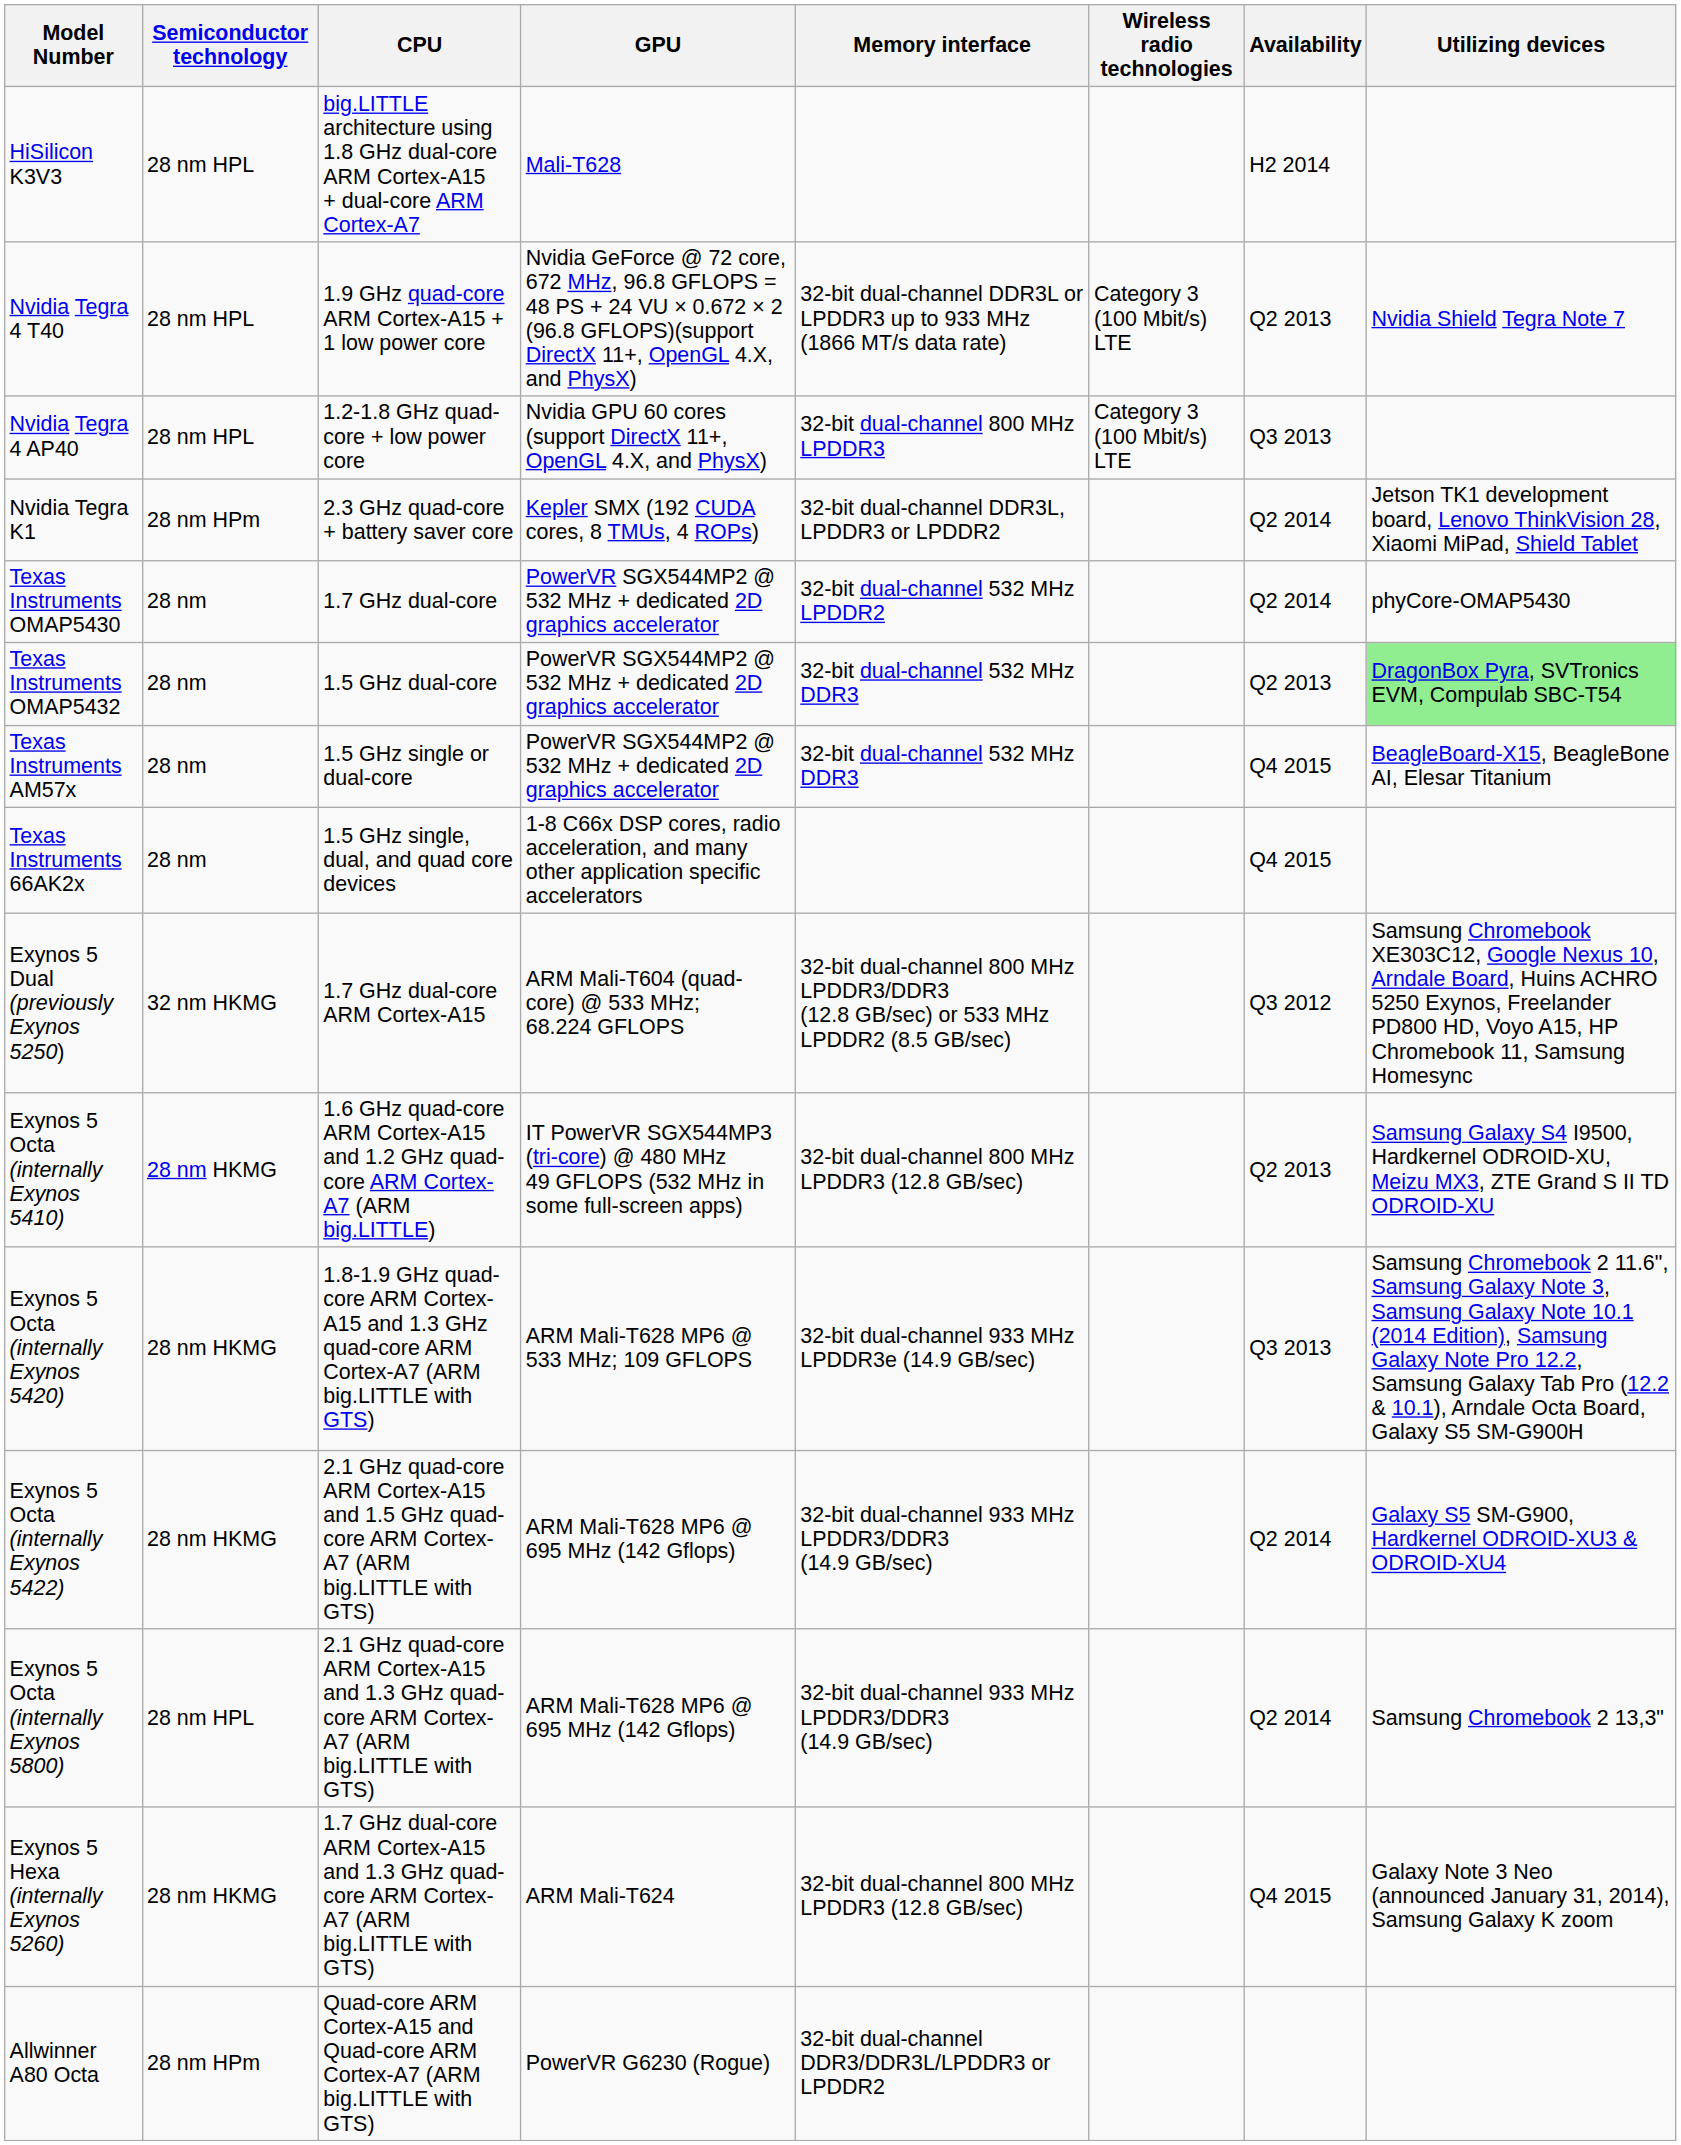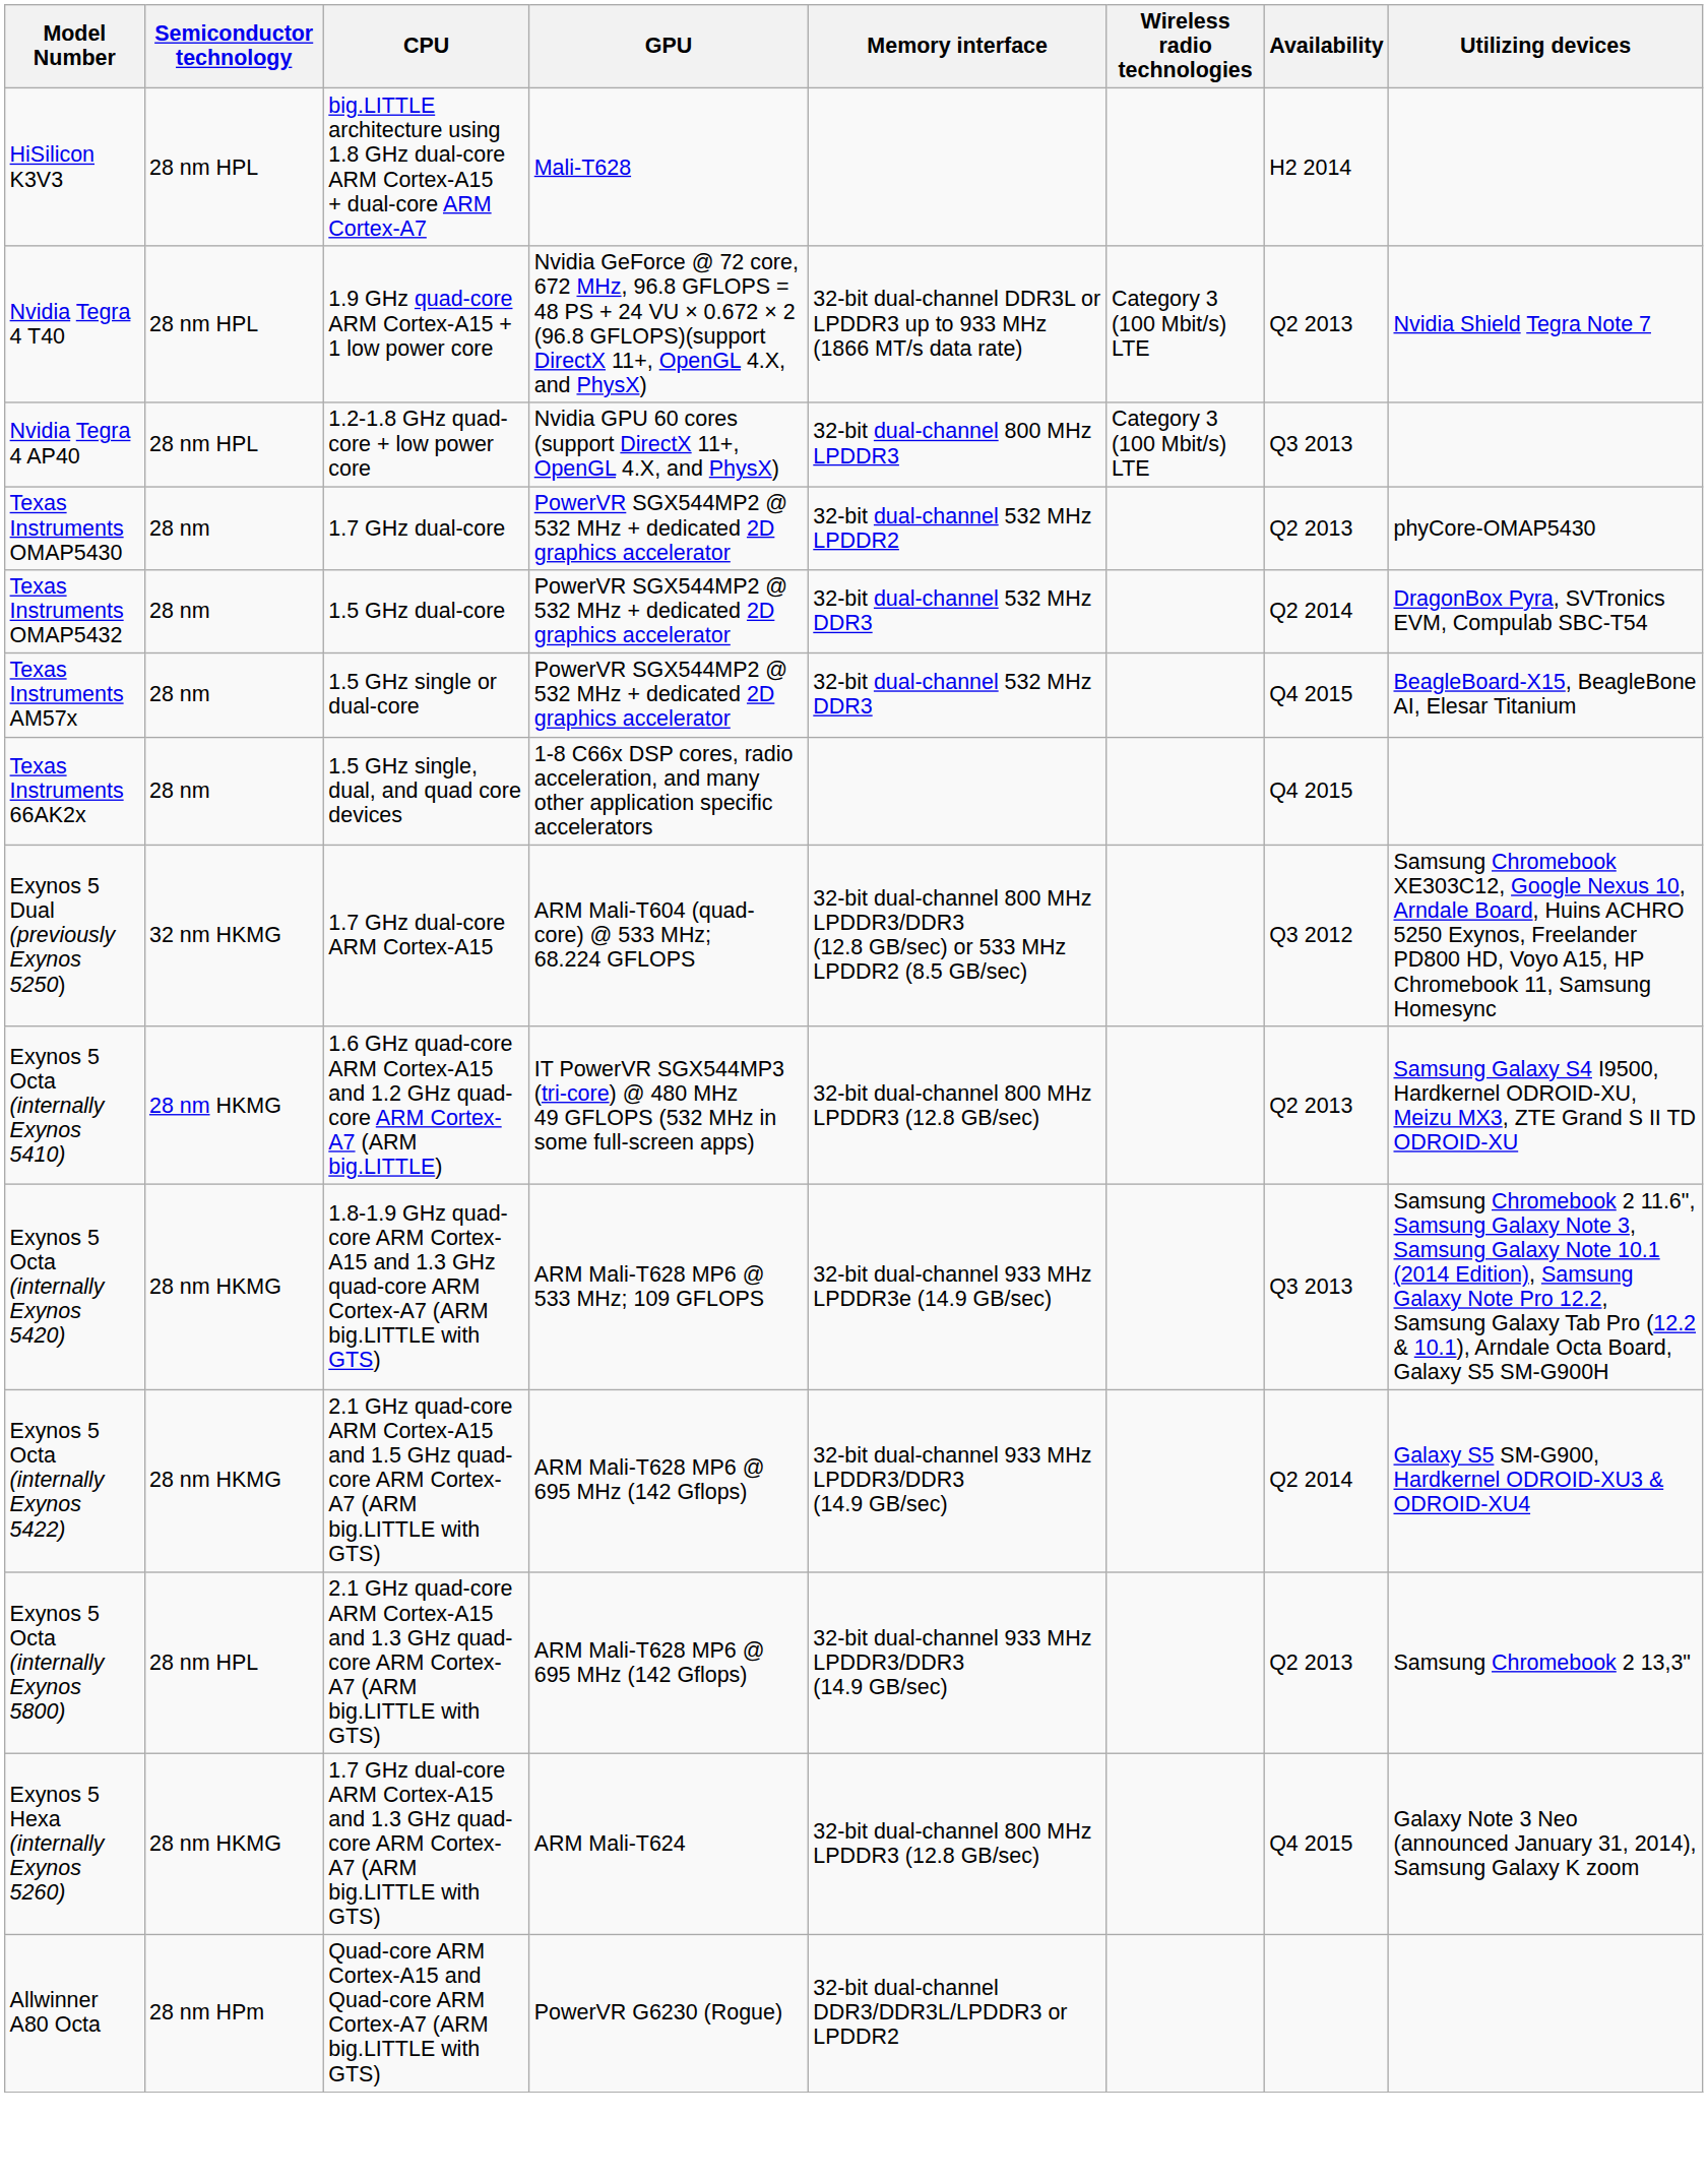- row: Nvidia Tegra K1 | 28 nm HPm | 2.3 GHz quad-core + battery saver core | Kepler SMX (192 CUDA cores, 8 TMUs, 4 ROPs) | 32-bit dual-channel DDR3L, LPDDR3 or LPDDR2 | Q2 2014 | Jetson TK1 development board, Lenovo ThinkVision 28, Xiaomi MiPad, Shield Tablet
Texas Instruments OMAP5430 | Availability: Q2 2014 -> Q2 2013
Texas Instruments OMAP5432 | Availability: Q2 2013 -> Q2 2014
Texas Instruments OMAP5432 | Utilizing devices: lightgreen background -> no background
Exynos 5 Octa (internally Exynos 5800) | Availability: Q2 2014 -> Q2 2013
